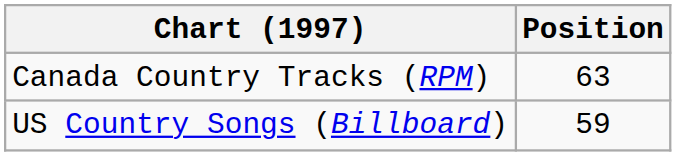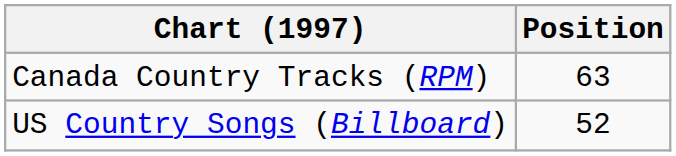US Country Songs (Billboard) | Position: 59 -> 52
